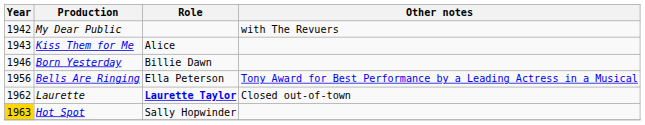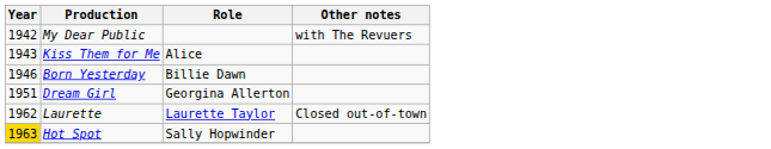+ row: 1951 | Dream Girl | Georgina Allerton
- row: 1956 | Bells Are Ringing | Ella Peterson | Tony Award for Best Performance by a Leading Actress in a Musical
Laurette | Role: bold -> normal
